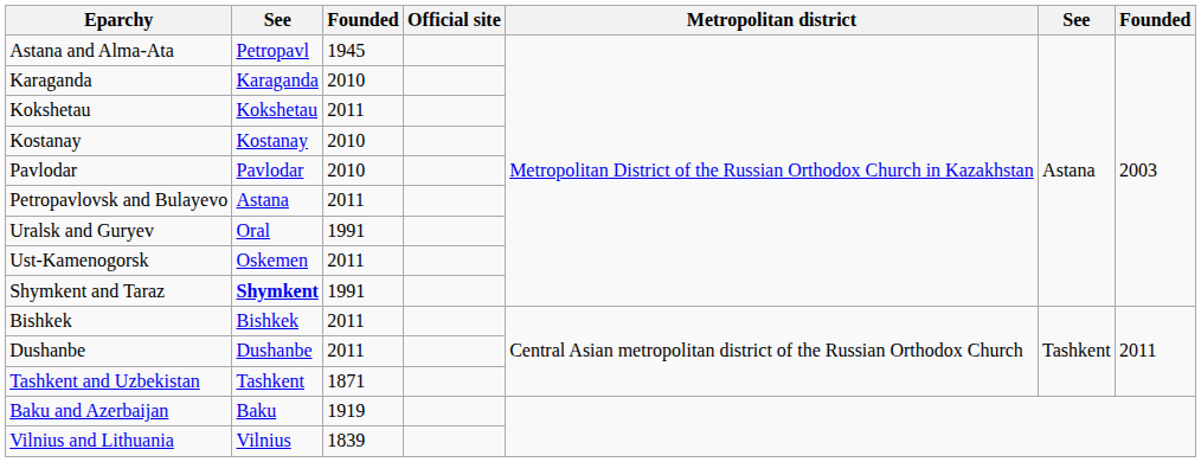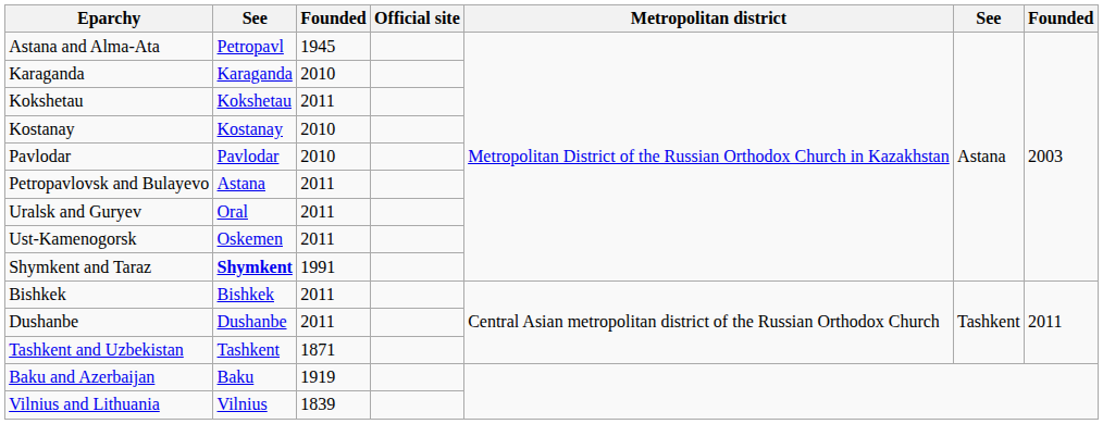Uralsk and Guryev | column 3: 1991 -> 2011
